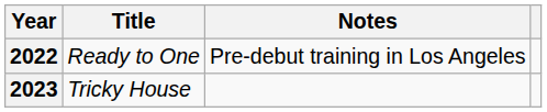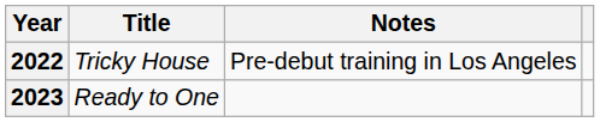2022 | Title: Ready to One -> Tricky House
2023 | Title: Tricky House -> Ready to One
